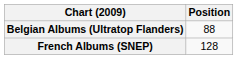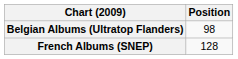Belgian Albums (Ultratop Flanders) | Position: 88 -> 98
